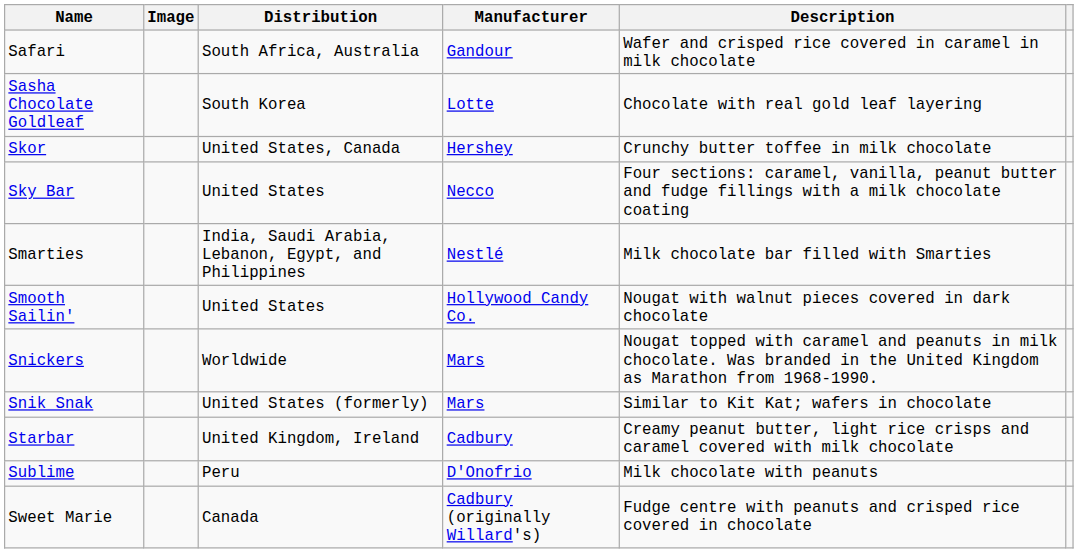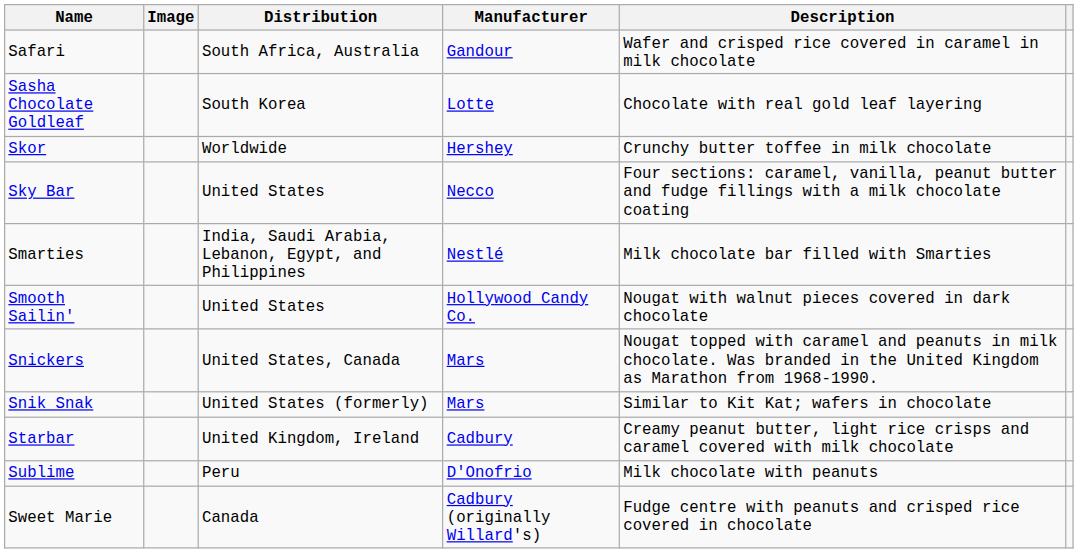Skor | Distribution: United States, Canada -> Worldwide
Snickers | Distribution: Worldwide -> United States, Canada
